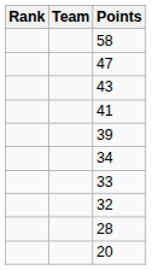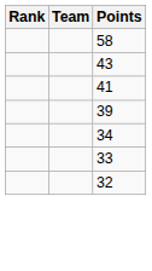- row: 47
- row: 28
- row: 20
